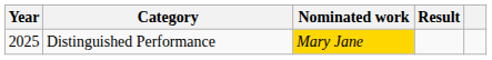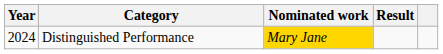Distinguished Performance | Year: 2025 -> 2024
